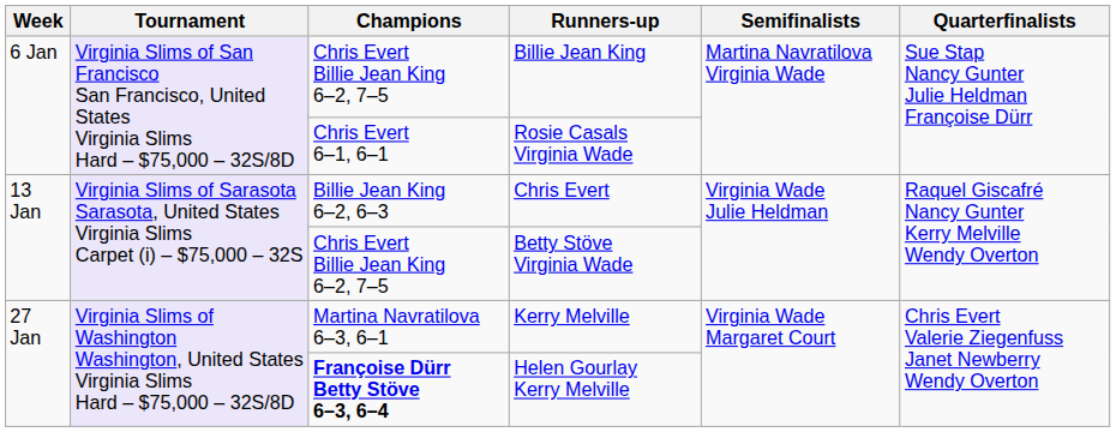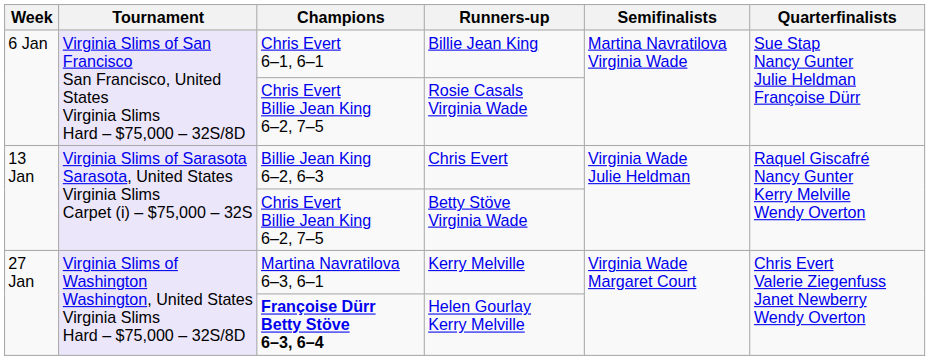Billie Jean King | Champions: Chris Evert Billie Jean King 6–2, 7–5 -> Chris Evert 6–1, 6–1
Rosie Casals Virginia Wade | Champions: Chris Evert 6–1, 6–1 -> Chris Evert Billie Jean King 6–2, 7–5
